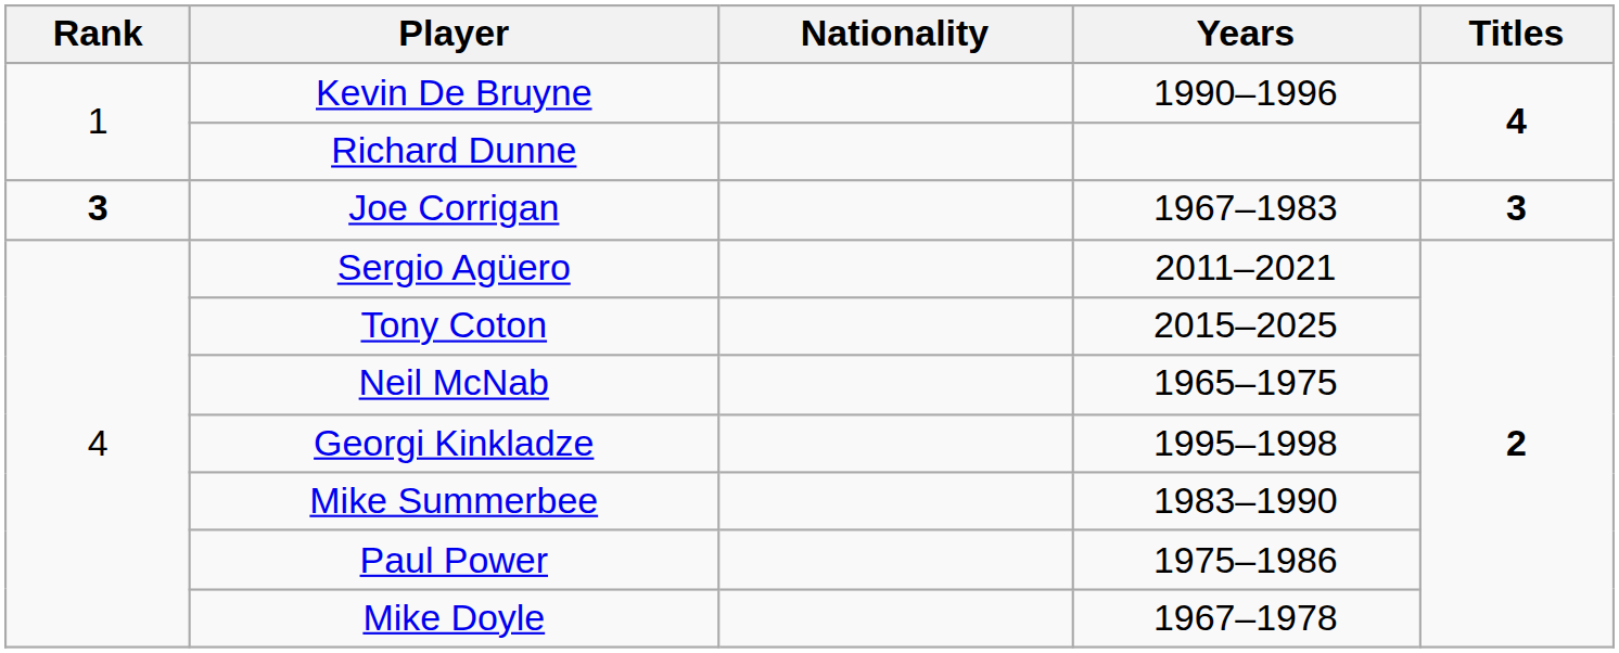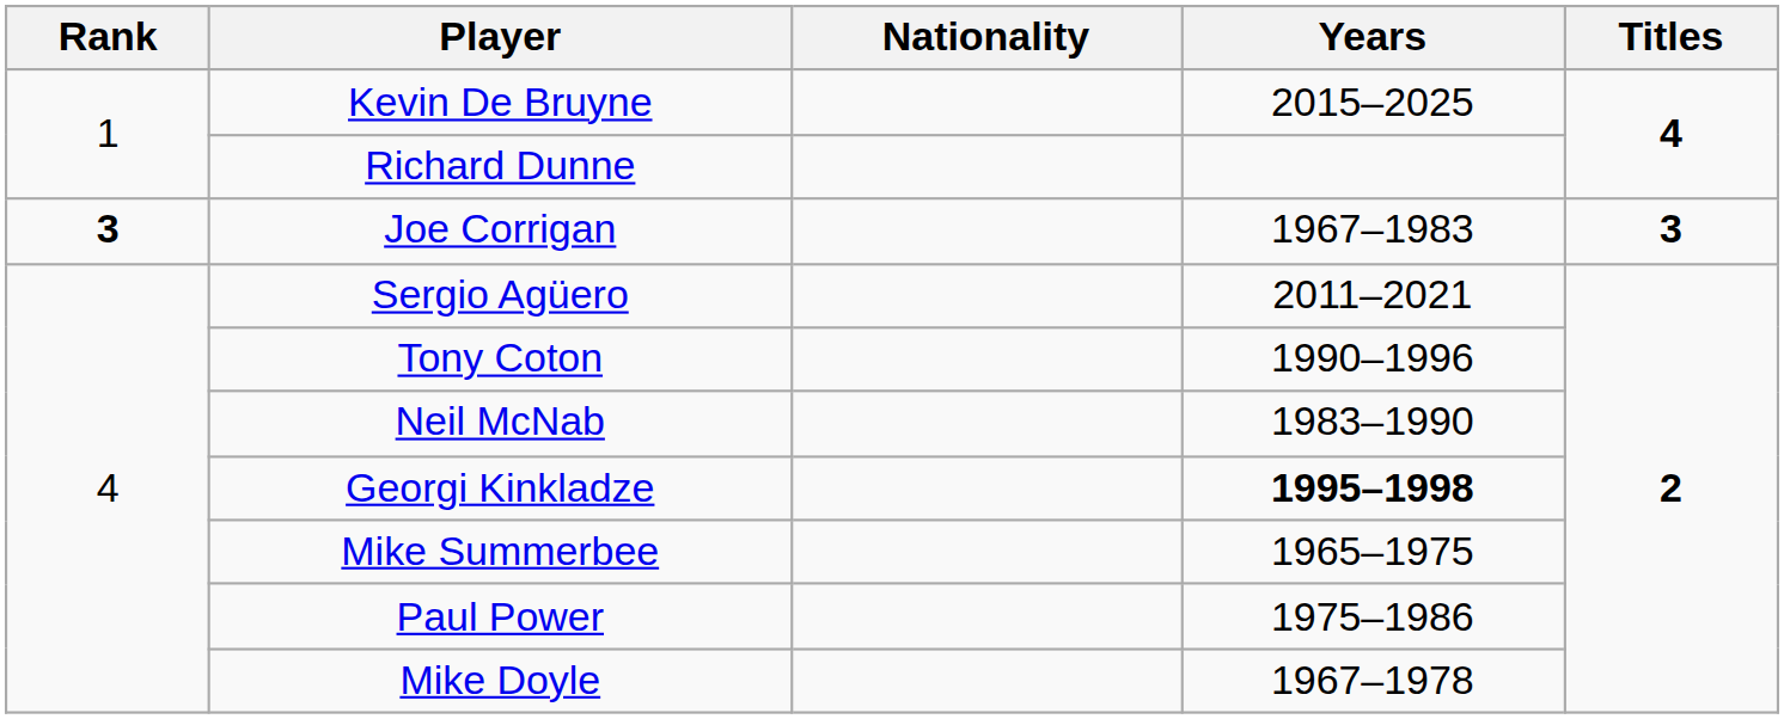Kevin De Bruyne | Years: 1990–1996 -> 2015–2025
Tony Coton | Years: 2015–2025 -> 1990–1996
Neil McNab | Years: 1965–1975 -> 1983–1990
Georgi Kinkladze | Years: normal -> bold
Mike Summerbee | Years: 1983–1990 -> 1965–1975
